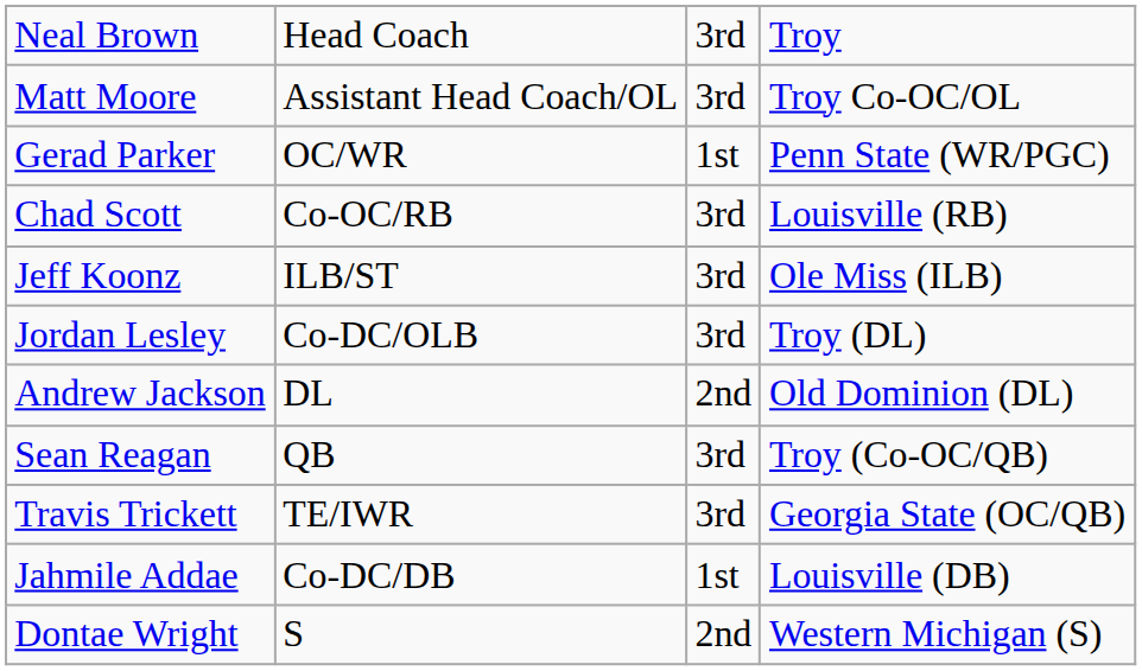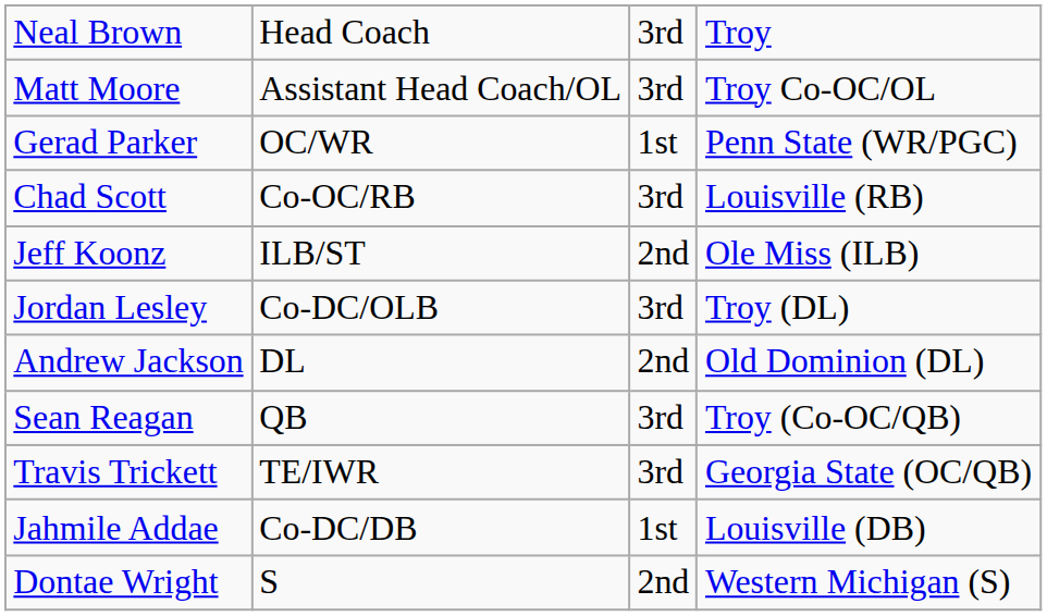Jeff Koonz | column 3: 3rd -> 2nd
